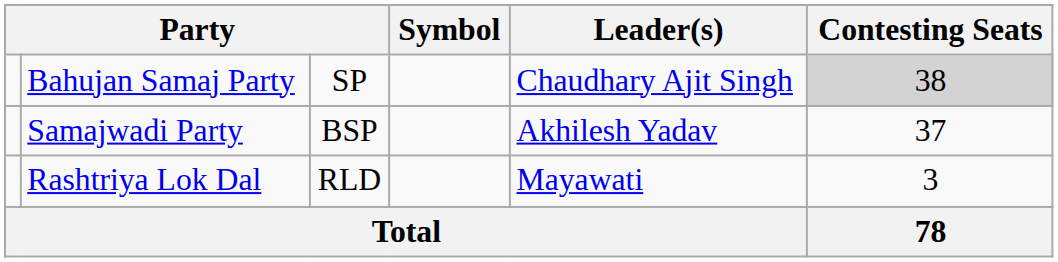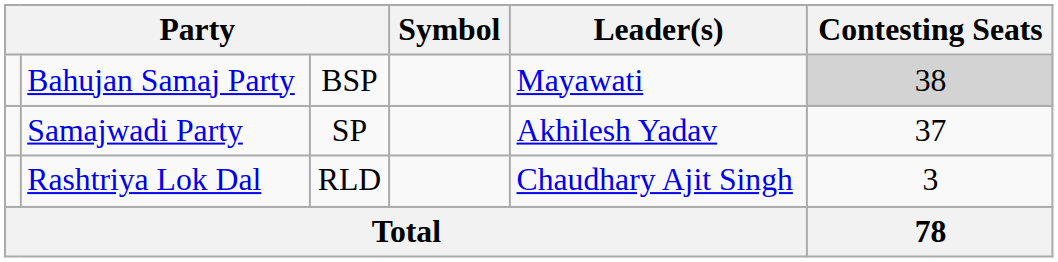Bahujan Samaj Party | column 3: SP -> BSP
Bahujan Samaj Party | Leader(s): Chaudhary Ajit Singh -> Mayawati
Samajwadi Party | column 3: BSP -> SP
Rashtriya Lok Dal | Leader(s): Mayawati -> Chaudhary Ajit Singh
